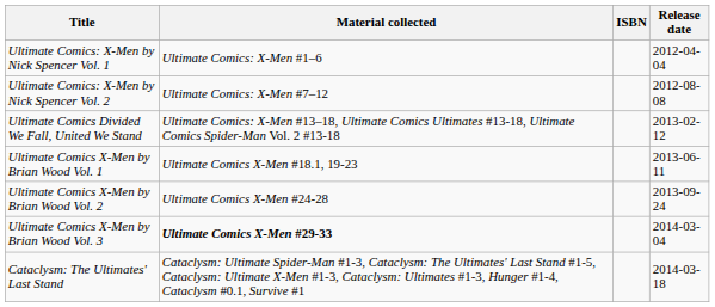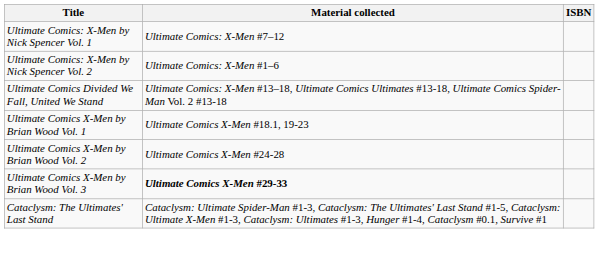- column: Release date | 2012-04-04 | 2012-08-08 | 2013-02-12 | 2013-06-11 | 2013-09-24 | 2014-03-04 | 2014-03-18
Ultimate Comics: X-Men by Nick Spencer Vol. 1 | Material collected: Ultimate Comics: X-Men #1–6 -> Ultimate Comics: X-Men #7–12
Ultimate Comics: X-Men by Nick Spencer Vol. 2 | Material collected: Ultimate Comics: X-Men #7–12 -> Ultimate Comics: X-Men #1–6
